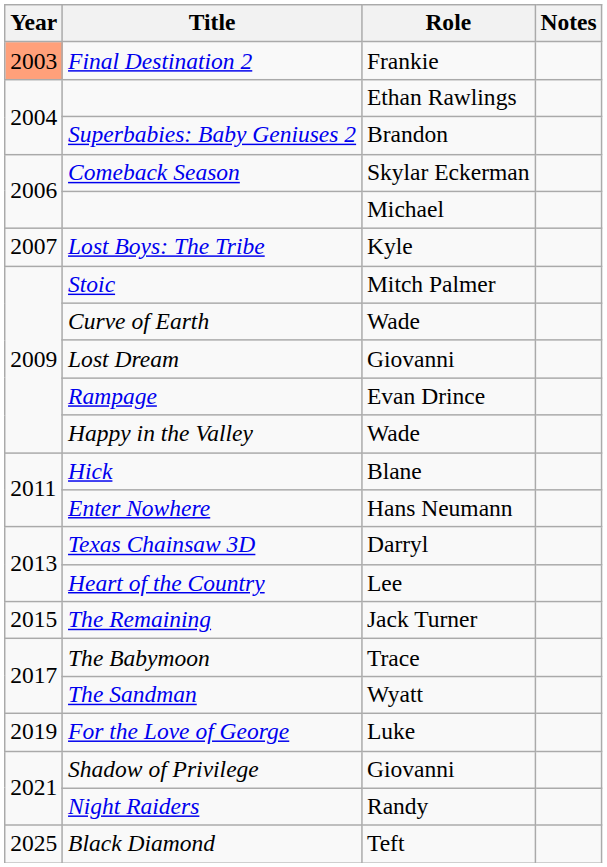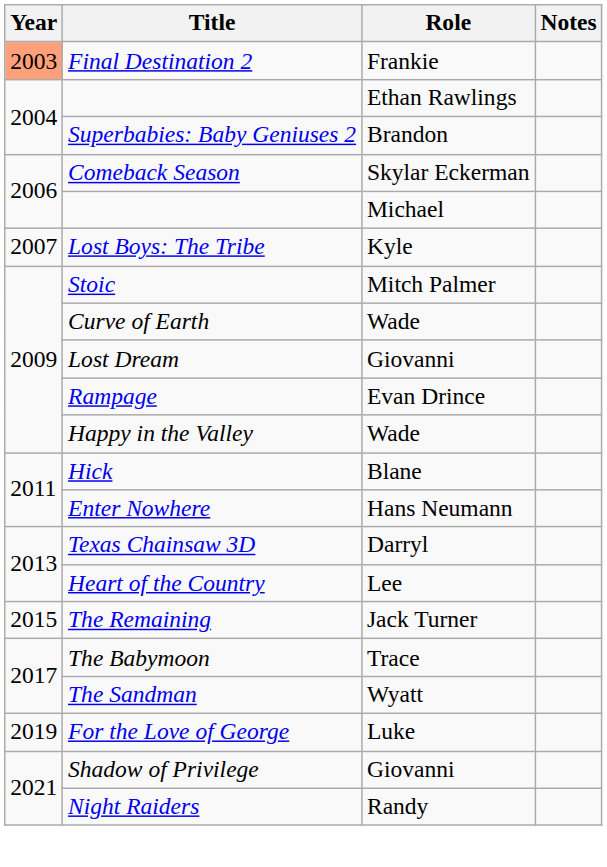- row: 2025 | Black Diamond | Teft
